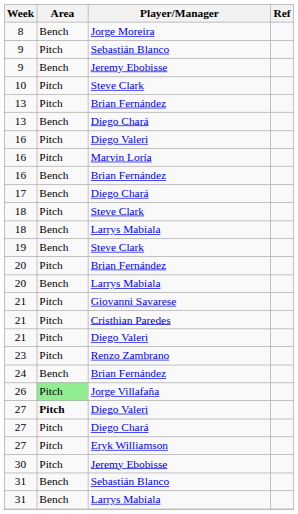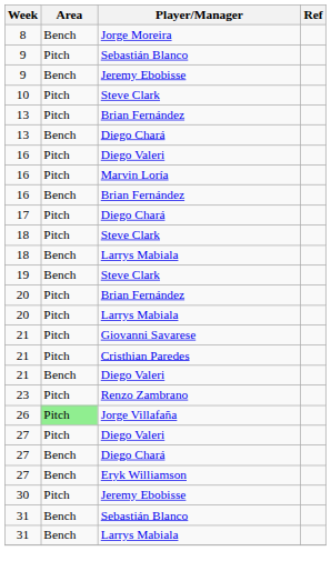17 | Area: Bench -> Pitch
20 / Larrys Mabiala | Area: Bench -> Pitch
21 / Diego Valeri | Area: Pitch -> Bench
- row: 24 | Bench | Brian Fernández
27 / Diego Valeri | Area: bold -> normal
27 / Diego Chará | Area: Pitch -> Bench
27 / Eryk Williamson | Area: Pitch -> Bench
